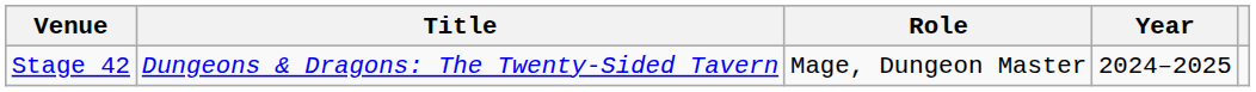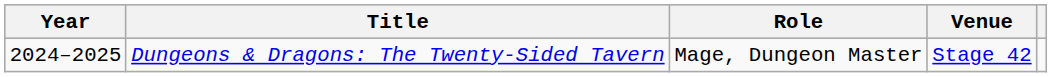columns swapped: Year <-> Venue
